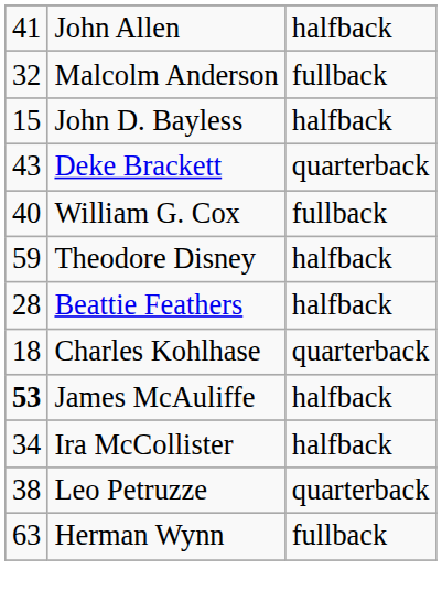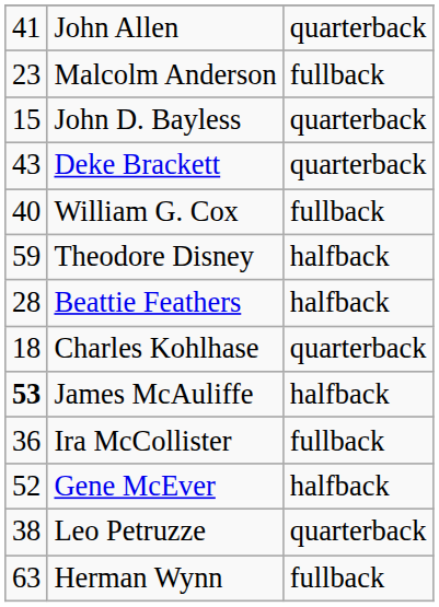John Allen | column 3: halfback -> quarterback
Malcolm Anderson | column 1: 32 -> 23
John D. Bayless | column 3: halfback -> quarterback
Ira McCollister | column 1: 34 -> 36
Ira McCollister | column 3: halfback -> fullback
+ row: 52 | Gene McEver | halfback
